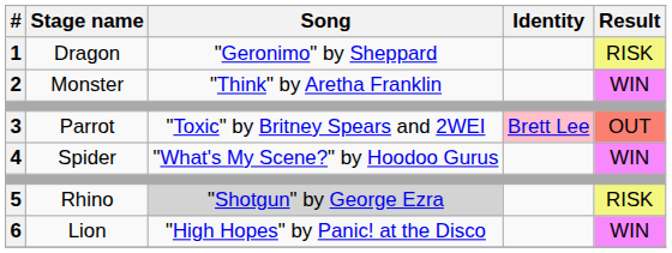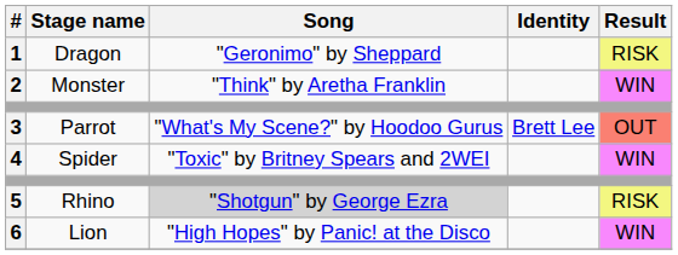3 | Song: "Toxic" by Britney Spears and 2WEI -> "What's My Scene?" by Hoodoo Gurus
3 | Identity: pink background -> no background
4 | Song: "What's My Scene?" by Hoodoo Gurus -> "Toxic" by Britney Spears and 2WEI
